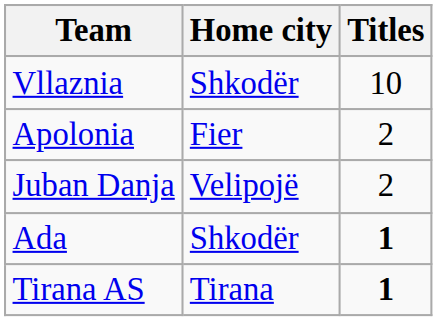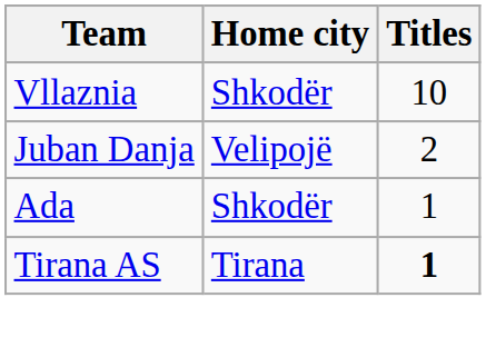- row: Apolonia | Fier | 2
Ada | Titles: bold -> normal
